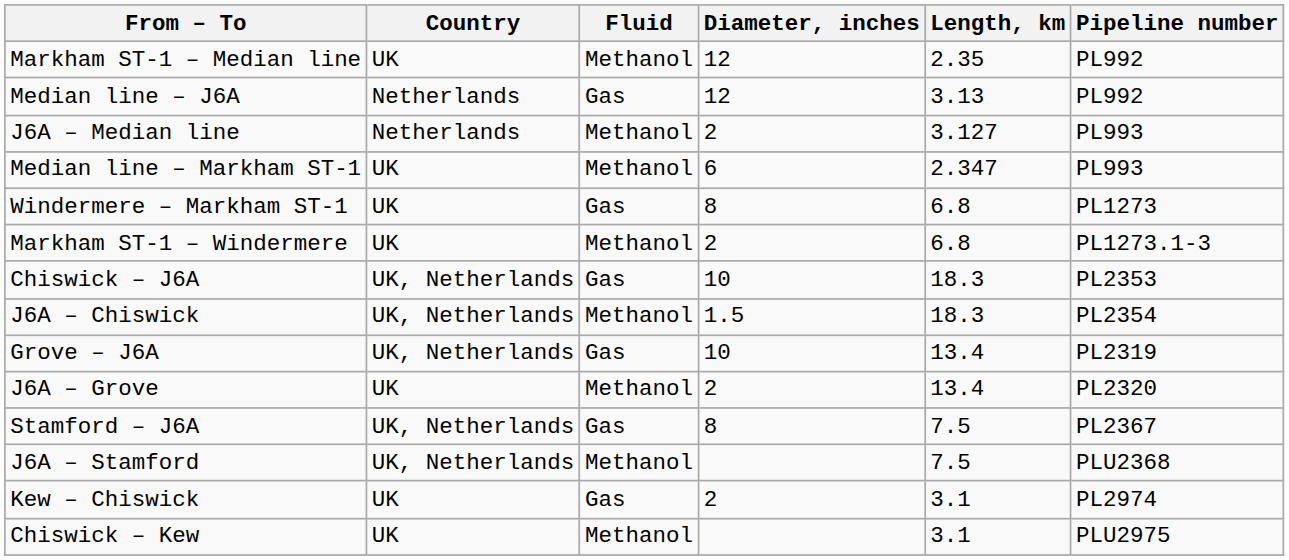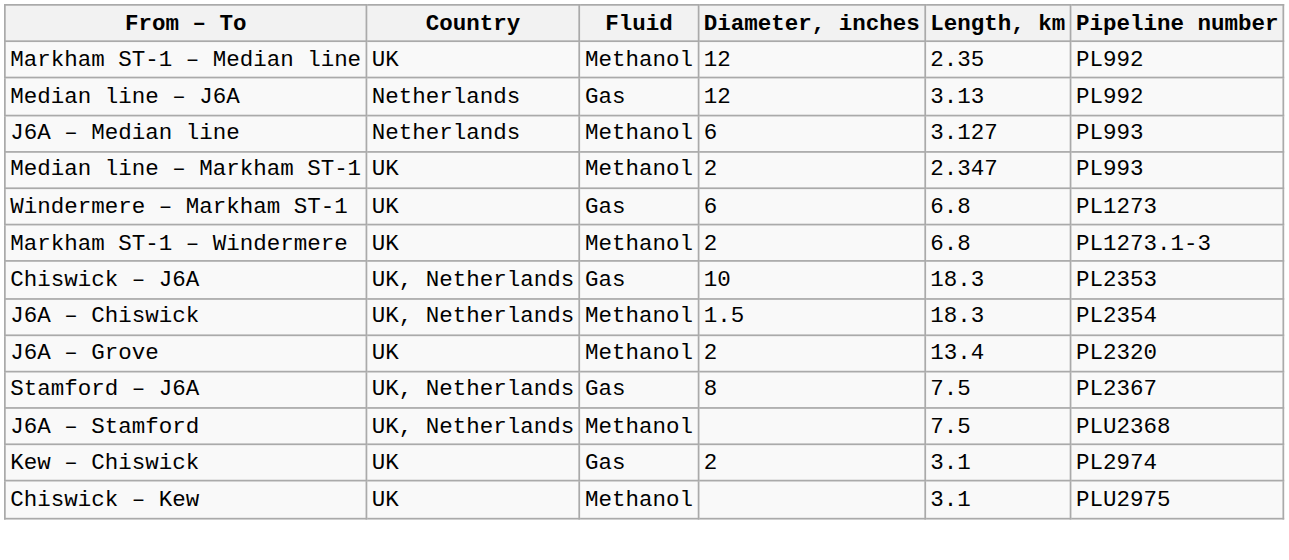J6A – Median line | Diameter, inches: 2 -> 6
Median line – Markham ST-1 | Diameter, inches: 6 -> 2
Windermere – Markham ST-1 | Diameter, inches: 8 -> 6
- row: Grove – J6A | UK, Netherlands | Gas | 10 | 13.4 | PL2319
